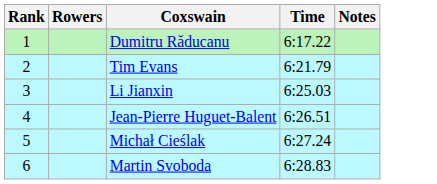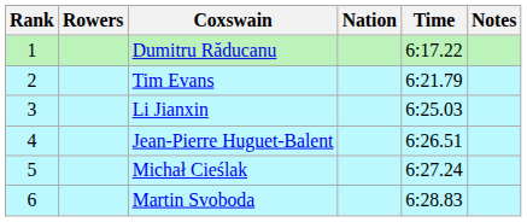+ column: Nation
